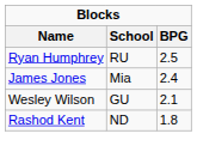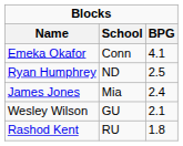+ row: Emeka Okafor | Conn | 4.1
Ryan Humphrey | School: RU -> ND
Rashod Kent | School: ND -> RU
